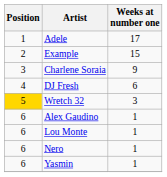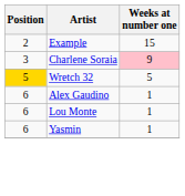- row: 1 | Adele | 17
Charlene Soraia | Weeks at number one: no background -> pink background
- row: 4 | DJ Fresh | 6
Wretch 32 | Weeks at number one: 3 -> 5
- row: 6 | Nero | 1
